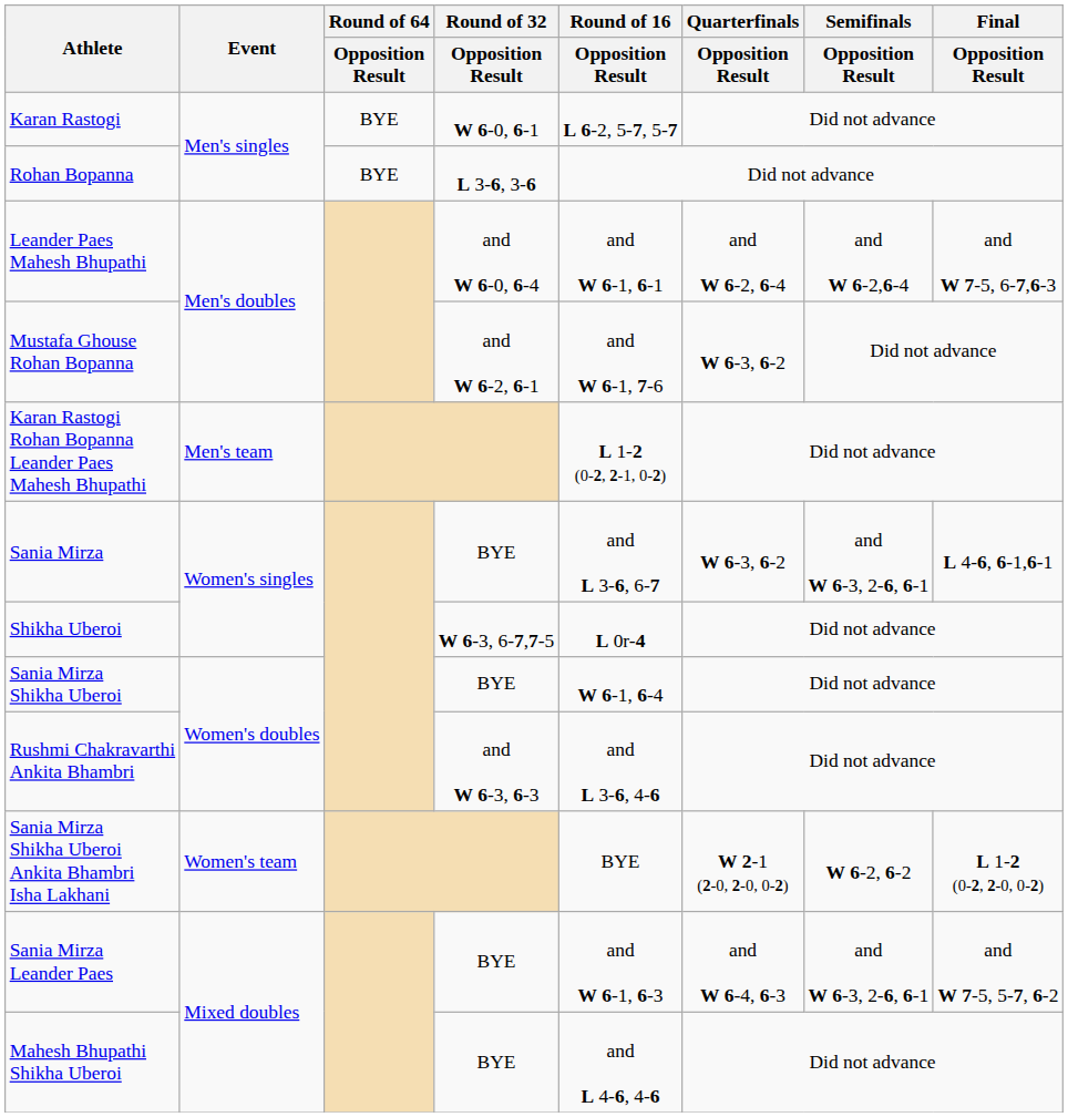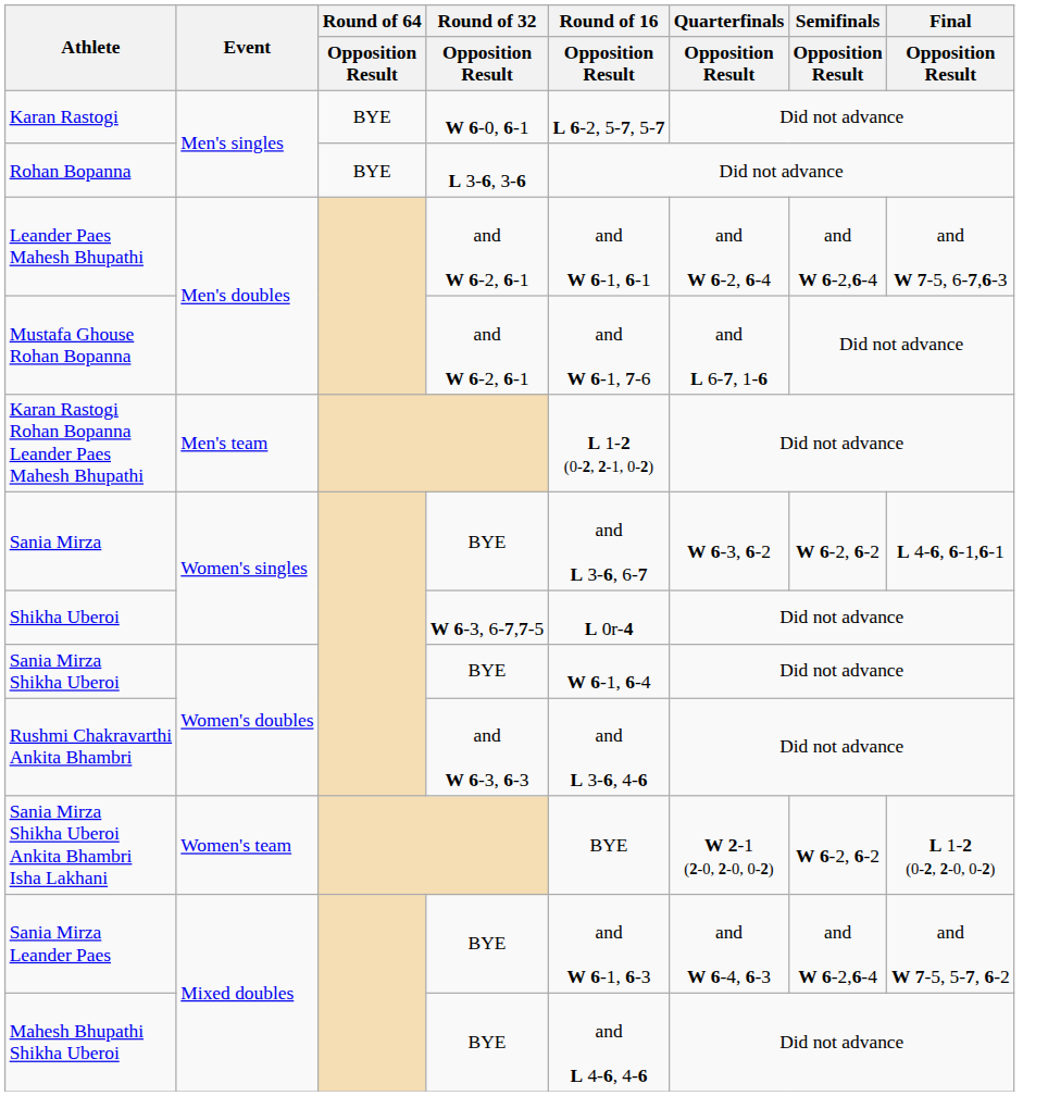Leander Paes Mahesh Bhupathi | Round of 32 / Opposition Result: and W 6-0, 6-4 -> and W 6-2, 6-1
Mustafa Ghouse Rohan Bopanna | Quarterfinals / Opposition Result: W 6-3, 6-2 -> and L 6-7, 1-6
Sania Mirza | Semifinals / Opposition Result: and W 6-3, 2-6, 6-1 -> W 6-2, 6-2
Sania Mirza Leander Paes | Semifinals / Opposition Result: and W 6-3, 2-6, 6-1 -> and W 6-2,6-4
